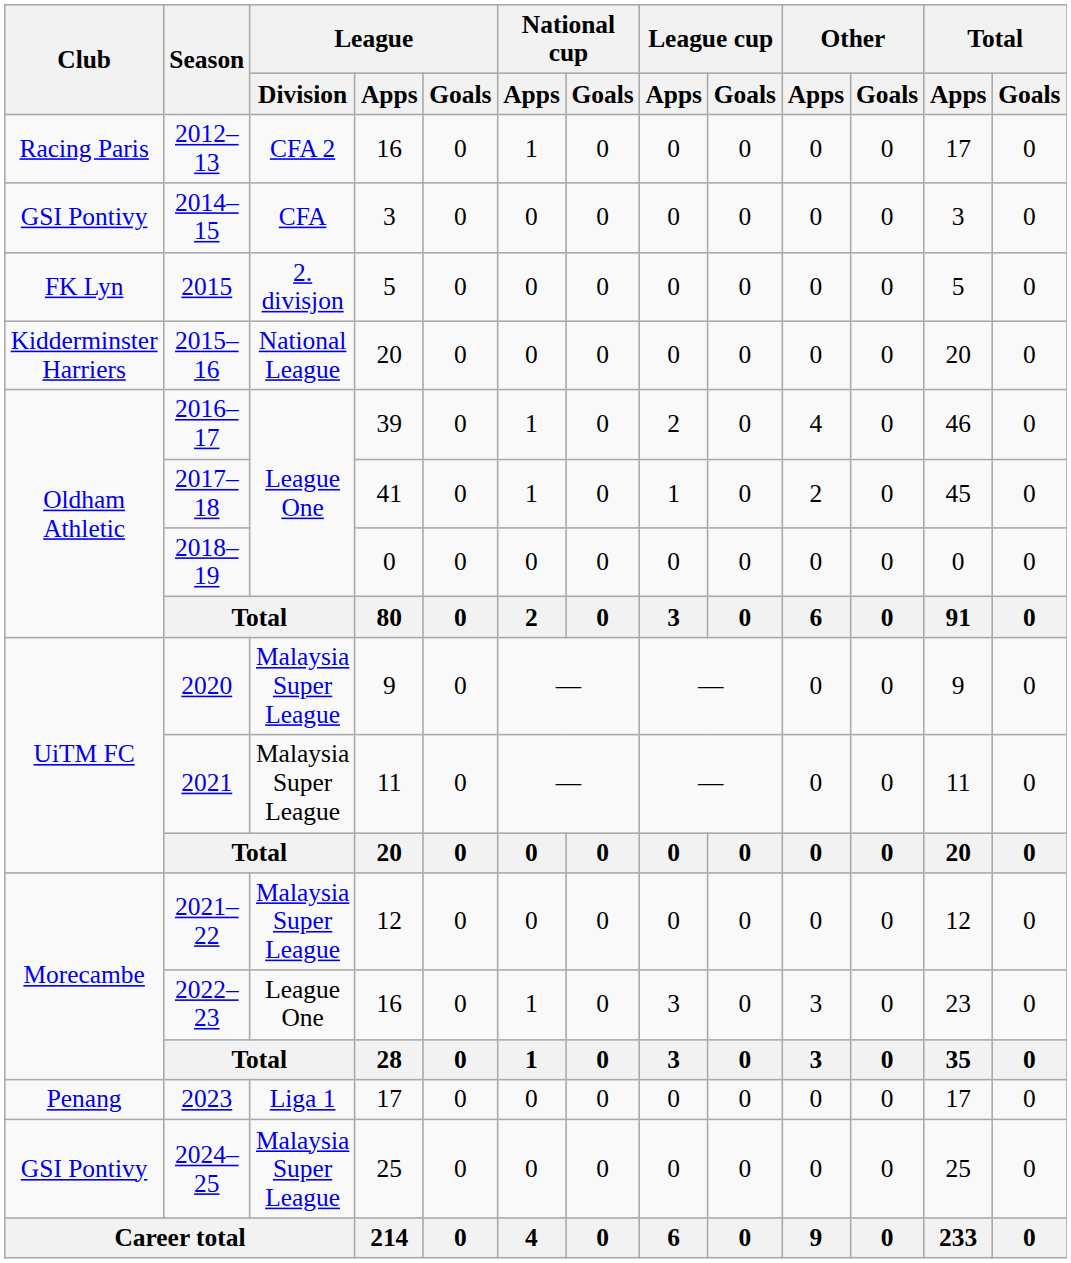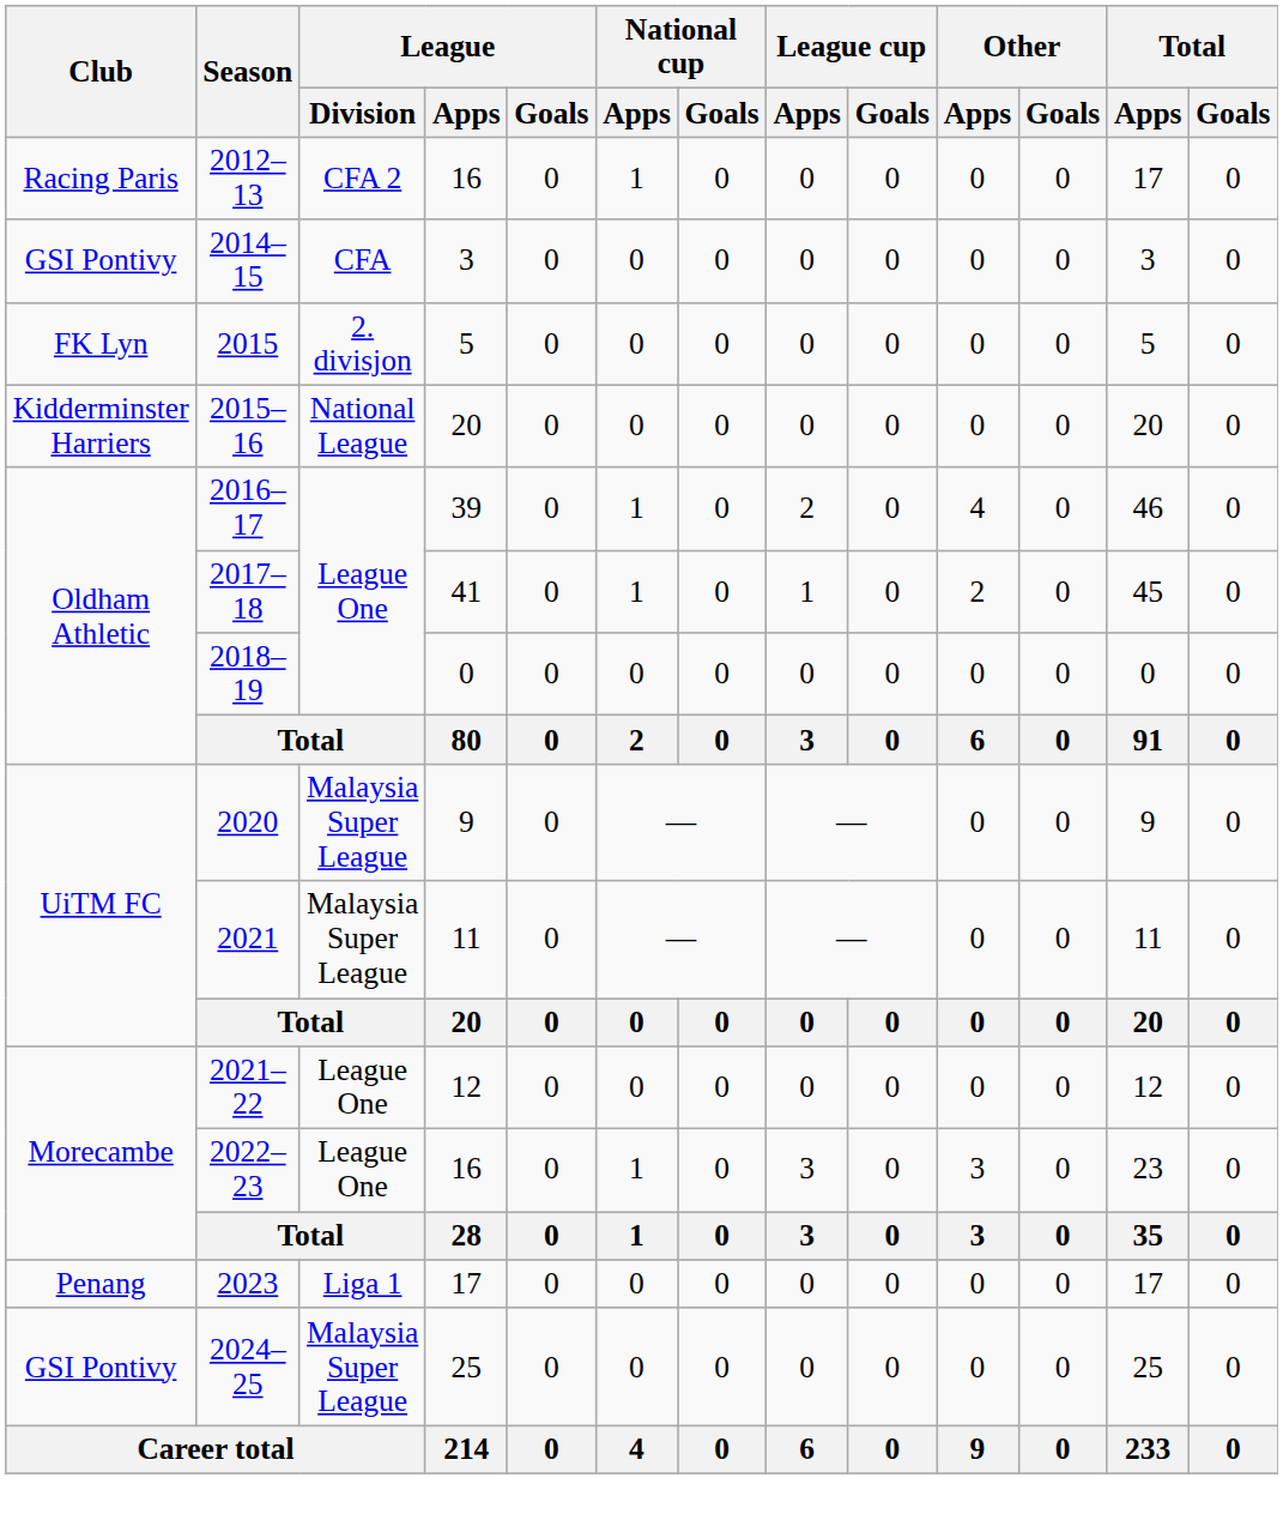2021–22 | League / Division: Malaysia Super League -> League One
